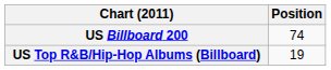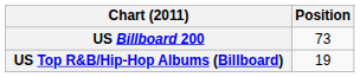US Billboard 200 | Position: 74 -> 73
